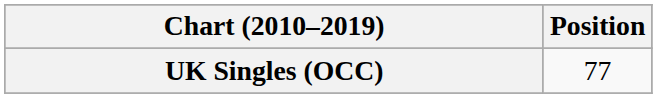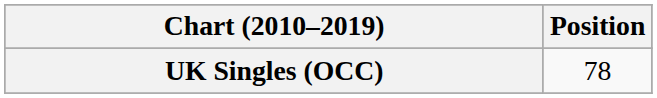UK Singles (OCC) | Position: 77 -> 78
